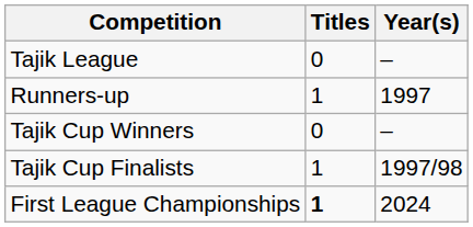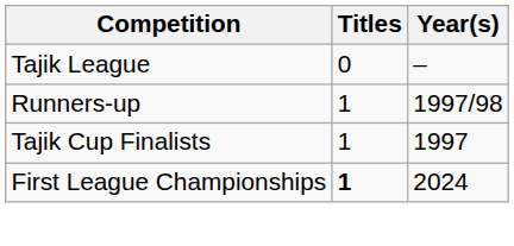Runners-up | Year(s): 1997 -> 1997/98
- row: Tajik Cup Winners | 0 | –
Tajik Cup Finalists | Year(s): 1997/98 -> 1997
